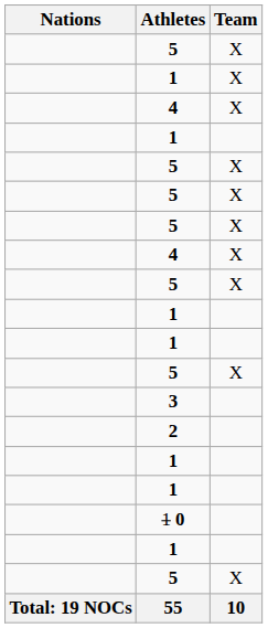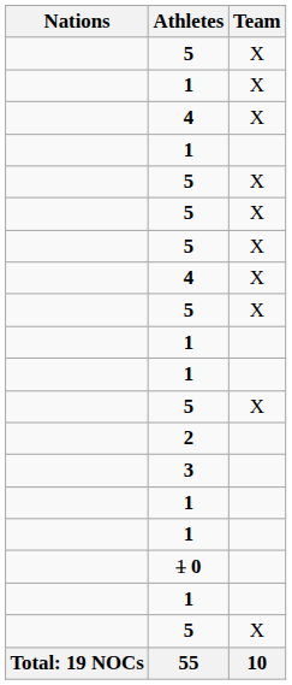rows swapped: 2 <-> 3
